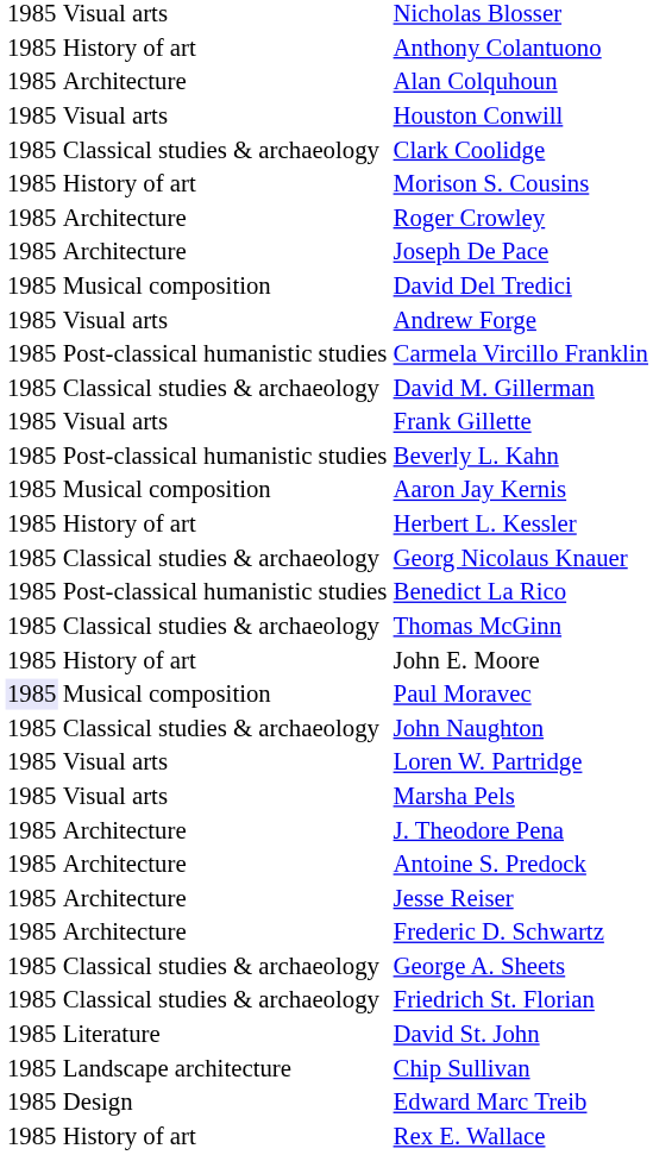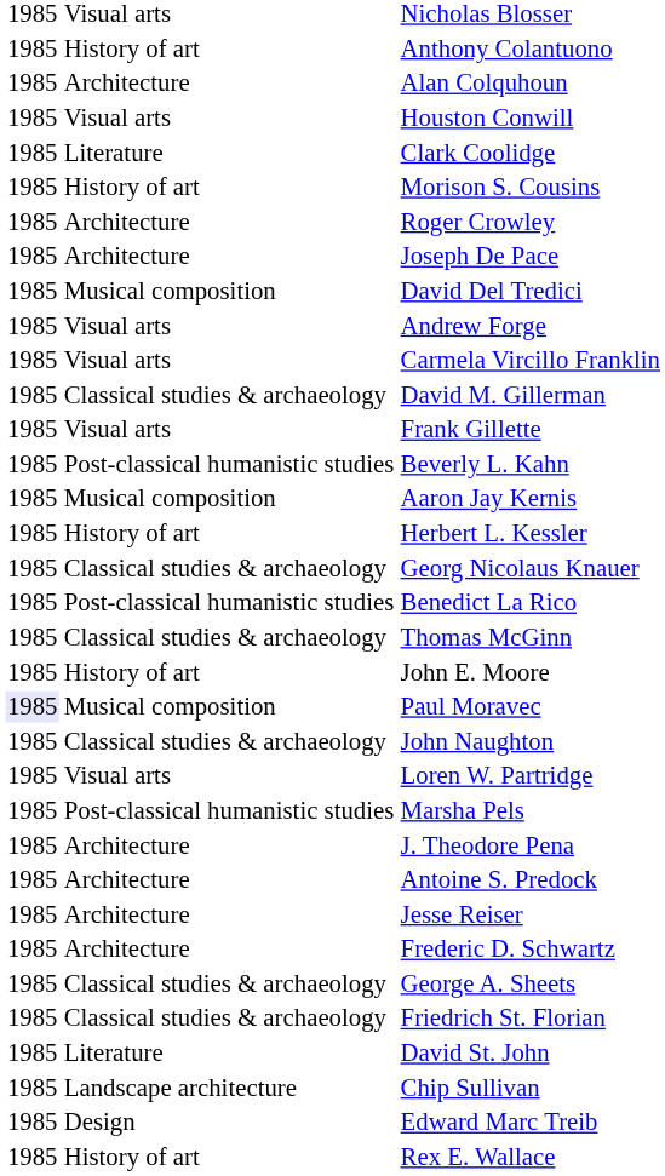Clark Coolidge | column 2: Classical studies & archaeology -> Literature
Carmela Vircillo Franklin | column 2: Post-classical humanistic studies -> Visual arts
Marsha Pels | column 2: Visual arts -> Post-classical humanistic studies
